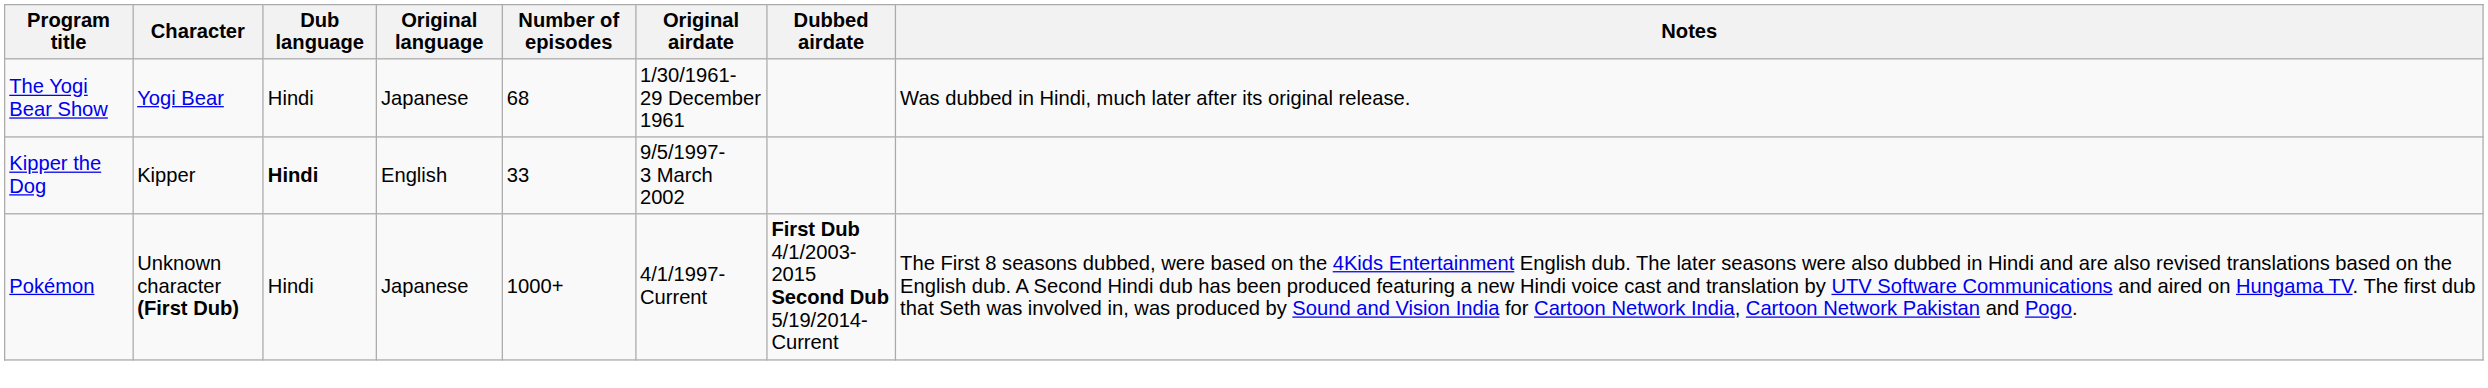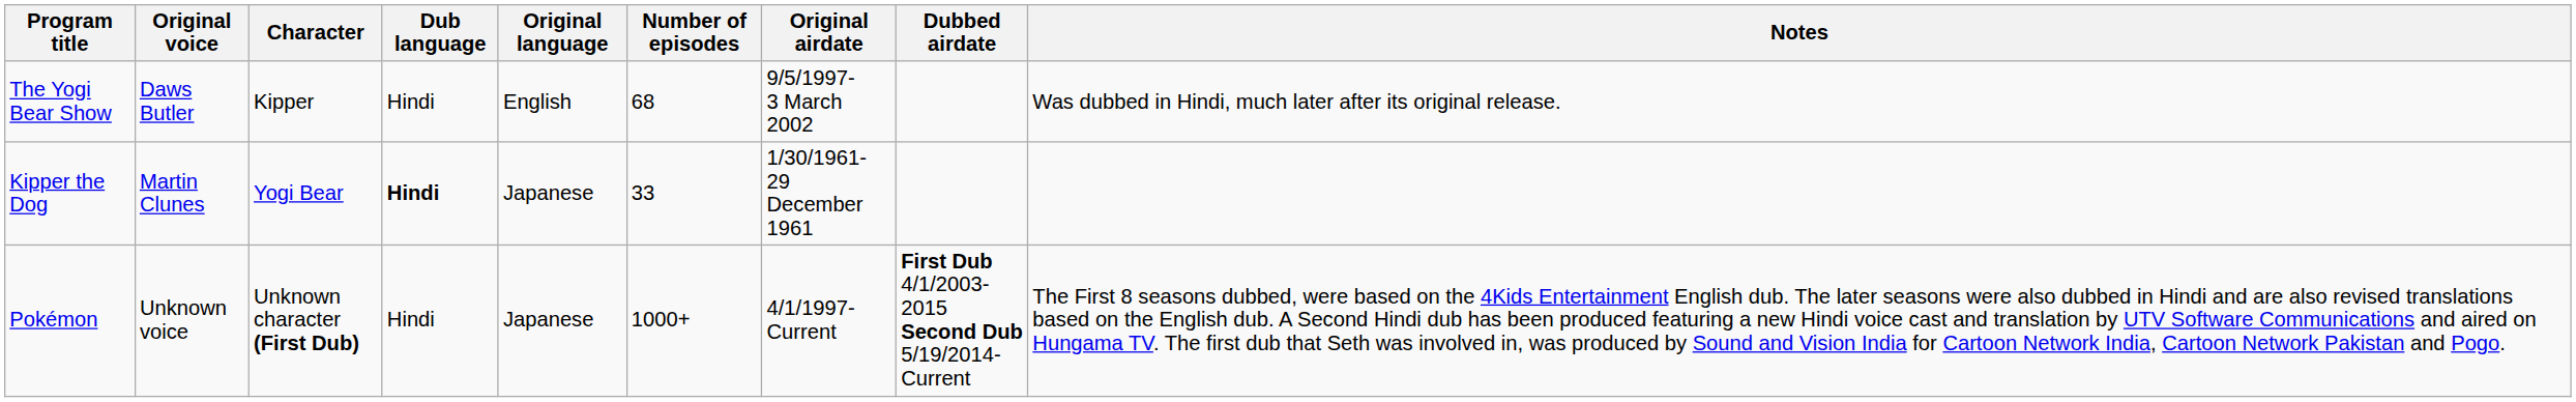+ column: Original voice | Daws Butler | Martin Clunes | Unknown voice
The Yogi Bear Show | Character: Yogi Bear -> Kipper
The Yogi Bear Show | Original language: Japanese -> English
The Yogi Bear Show | Original airdate: 1/30/1961- 29 December 1961 -> 9/5/1997- 3 March 2002
Kipper the Dog | Character: Kipper -> Yogi Bear
Kipper the Dog | Original language: English -> Japanese
Kipper the Dog | Original airdate: 9/5/1997- 3 March 2002 -> 1/30/1961- 29 December 1961
